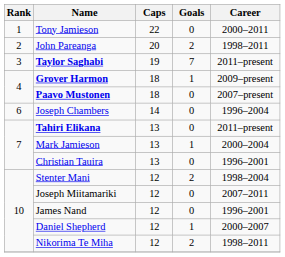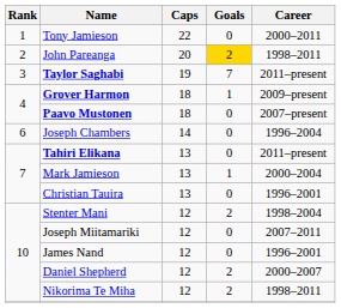John Pareanga | Goals: no background -> gold background
Daniel Shepherd | Goals: 1 -> 2
